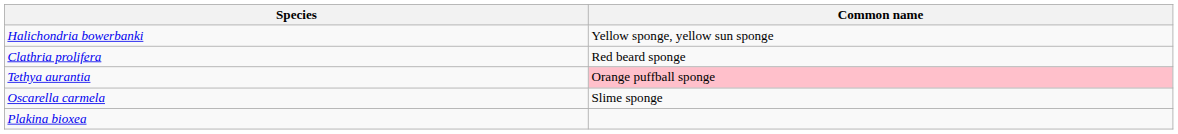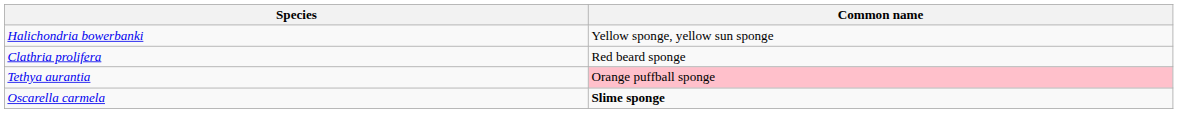Oscarella carmela | Common name: normal -> bold
- row: Plakina bioxea
